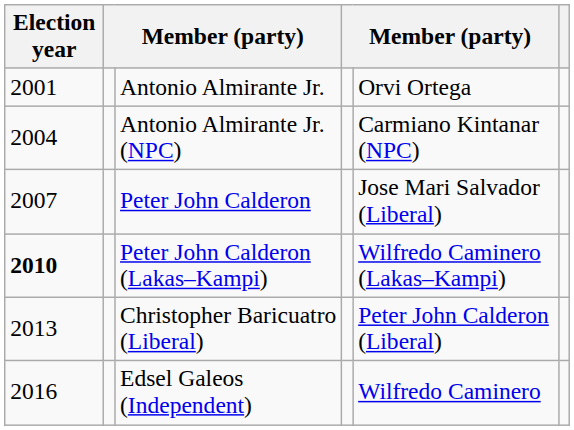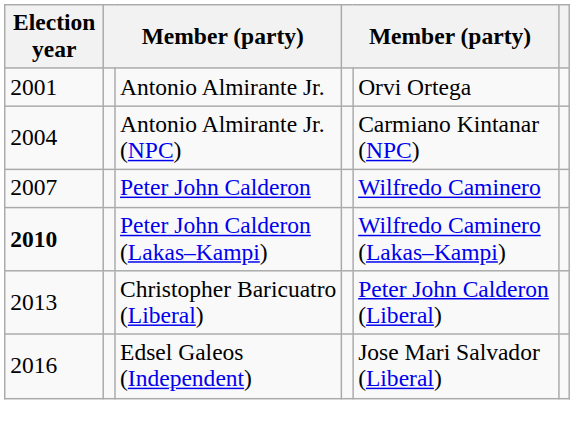Peter John Calderon | column 5: Jose Mari Salvador (Liberal) -> Wilfredo Caminero
Edsel Galeos (Independent) | column 5: Wilfredo Caminero -> Jose Mari Salvador (Liberal)
